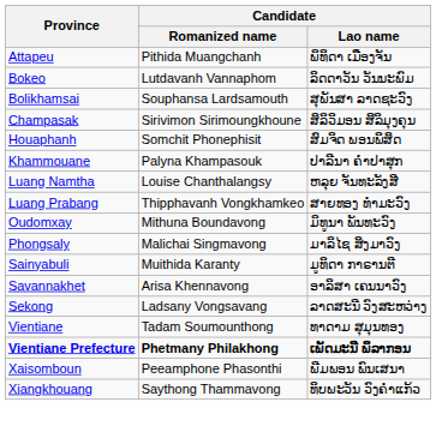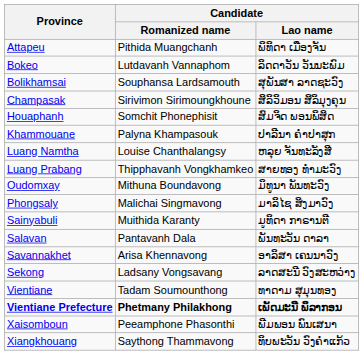+ row: Salavan | Pantavanh Dala | ພັນທະວັນ ດາລາ
